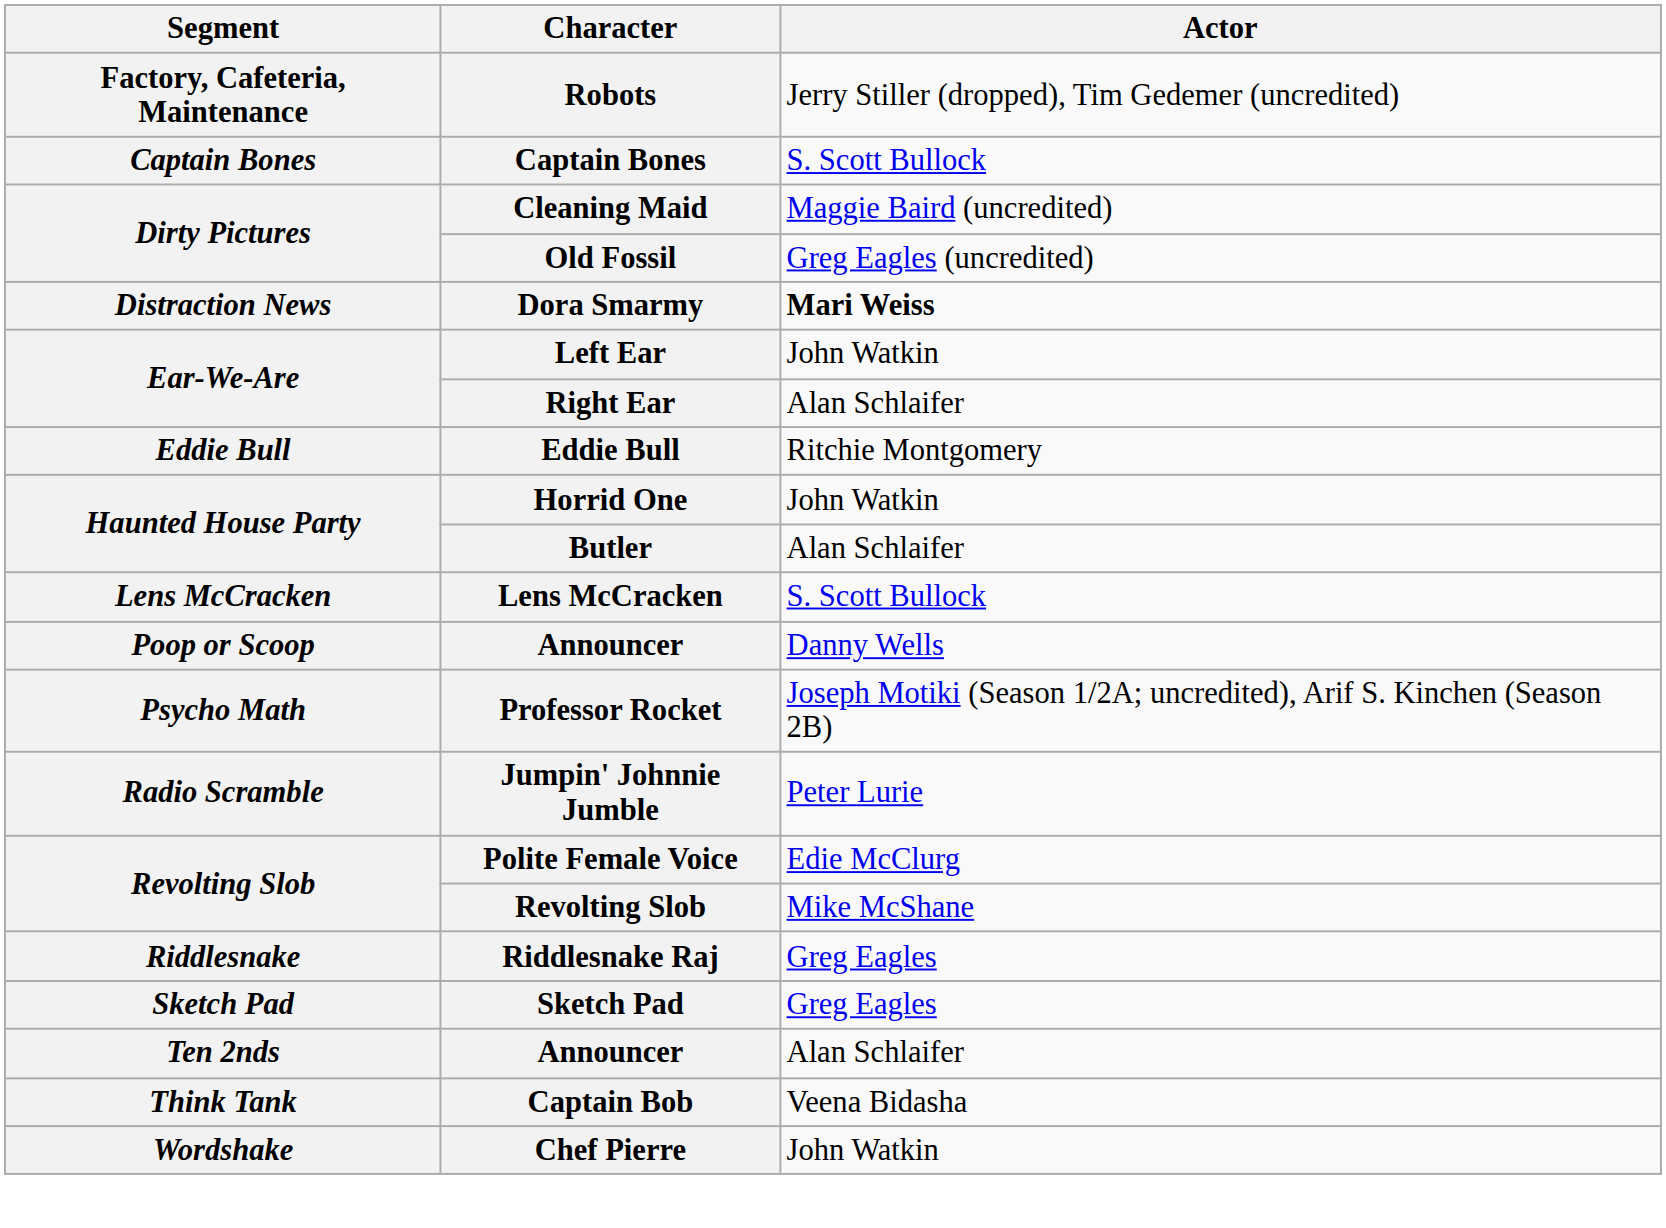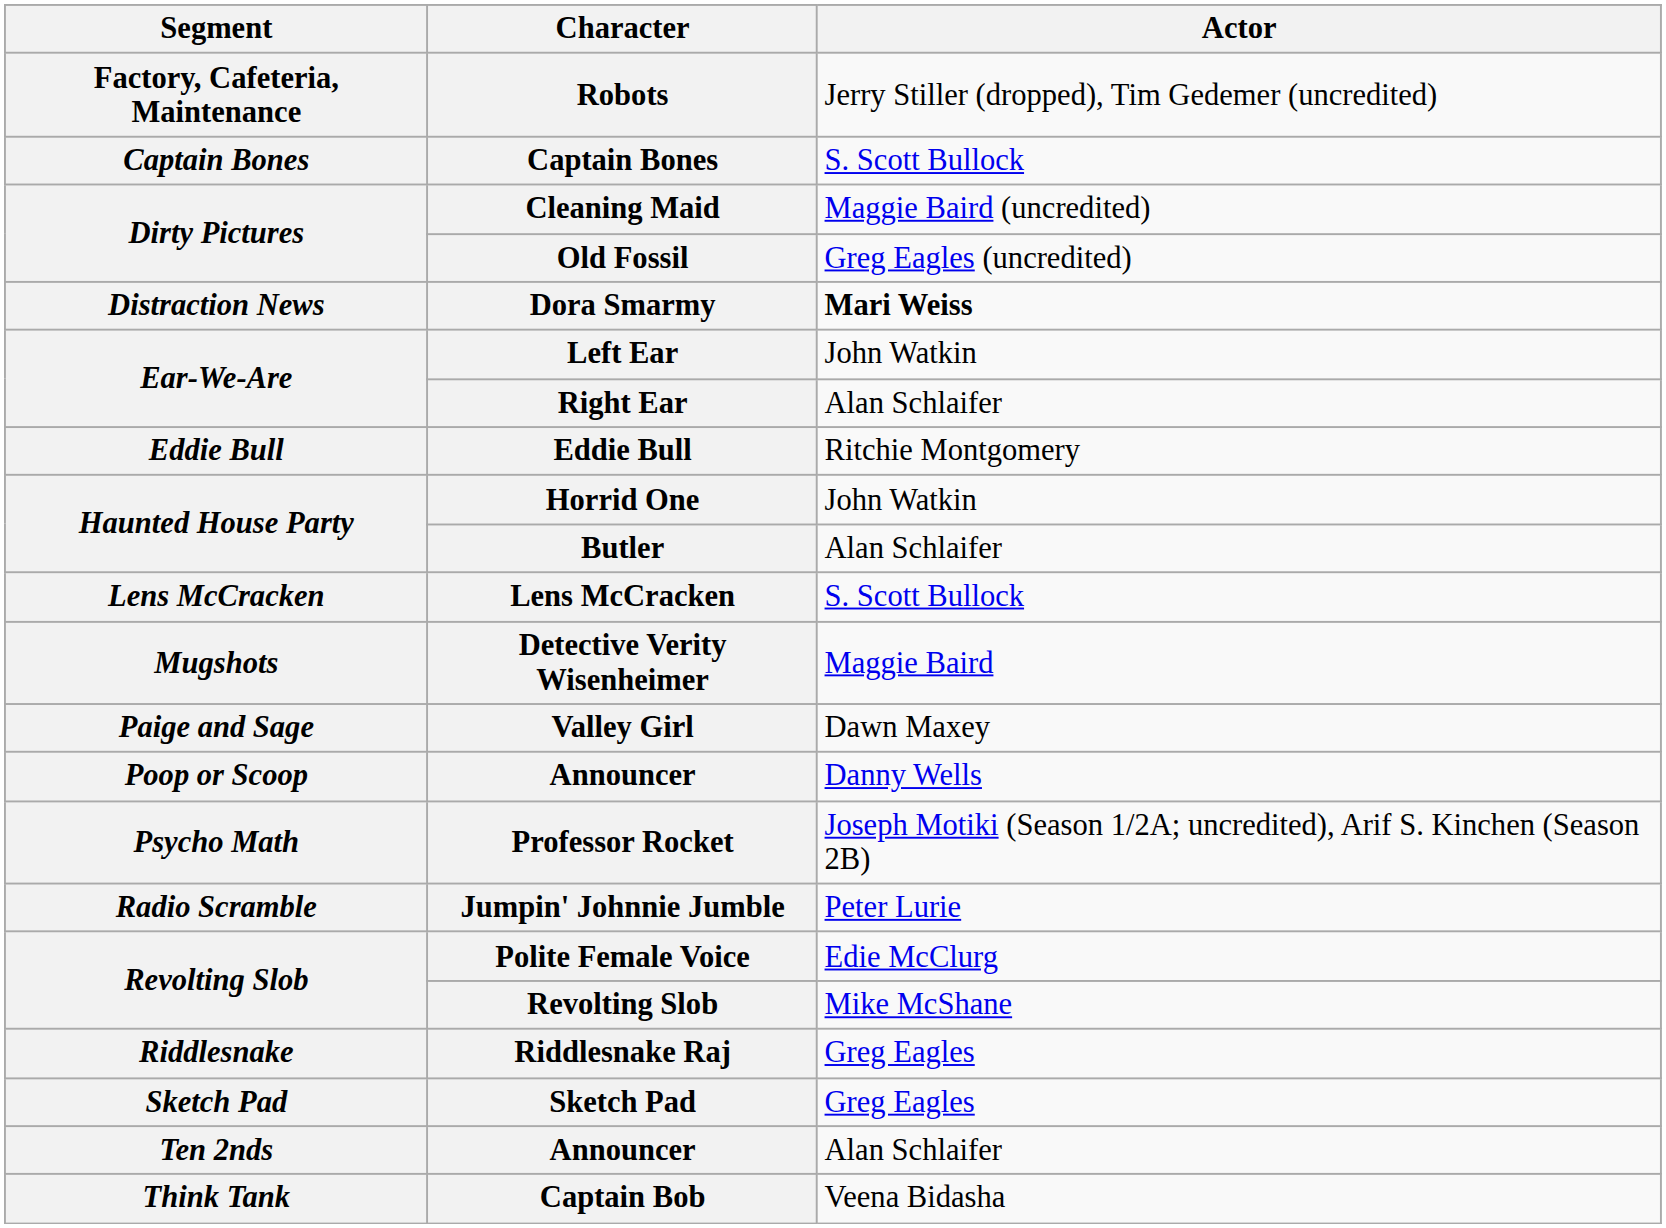+ row: Mugshots | Detective Verity Wisenheimer | Maggie Baird
+ row: Paige and Sage | Valley Girl | Dawn Maxey
- row: Wordshake | Chef Pierre | John Watkin
